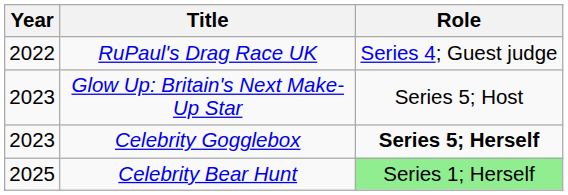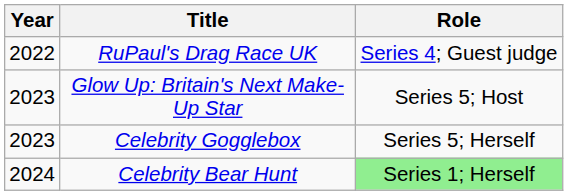Celebrity Gogglebox | Role: bold -> normal
Celebrity Bear Hunt | Year: 2025 -> 2024
